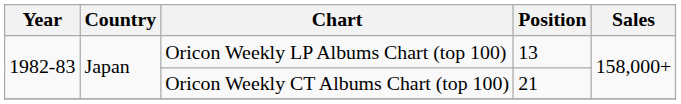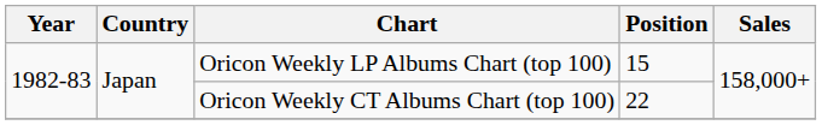Oricon Weekly LP Albums Chart (top 100) | Position: 13 -> 15
Oricon Weekly CT Albums Chart (top 100) | Position: 21 -> 22
